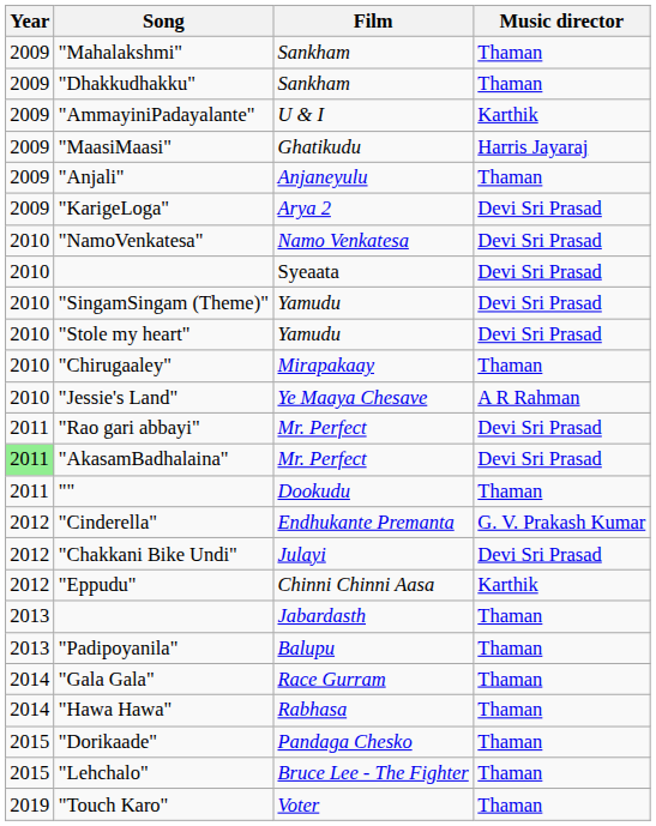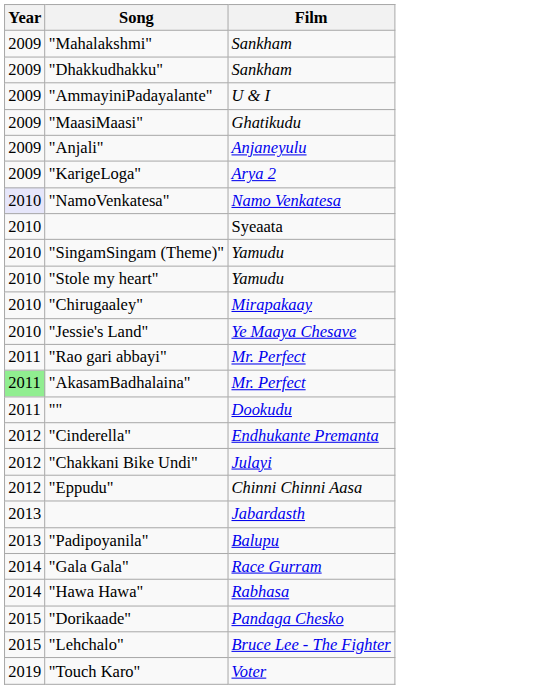- column: Music director | Thaman | Thaman | Karthik | Harris Jayaraj | Thaman | Devi Sri Prasad | Devi Sri Prasad | Devi Sri Prasad | Devi Sri Prasad | Devi Sri Prasad | Thaman | A R Rahman | Devi Sri Prasad | Devi Sri Prasad | Thaman | G. V. Prakash Kumar | Devi Sri Prasad | Karthik | Thaman | Thaman | Thaman | Thaman | Thaman | Thaman | Thaman
"NamoVenkatesa" | Year: no background -> lavender background
